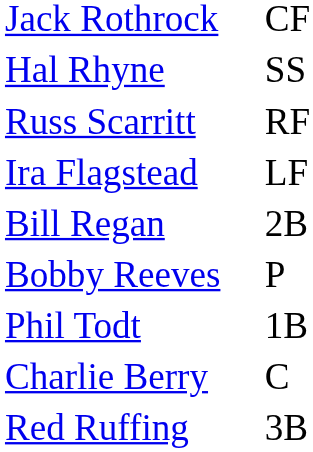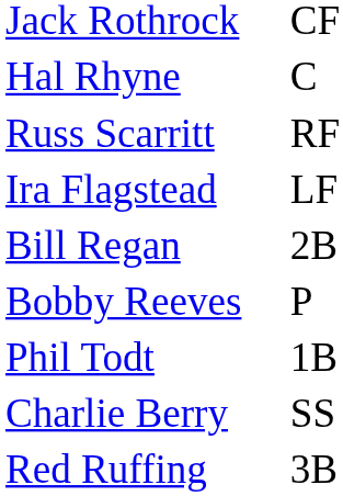Hal Rhyne | column 2: SS -> C
Charlie Berry | column 2: C -> SS
